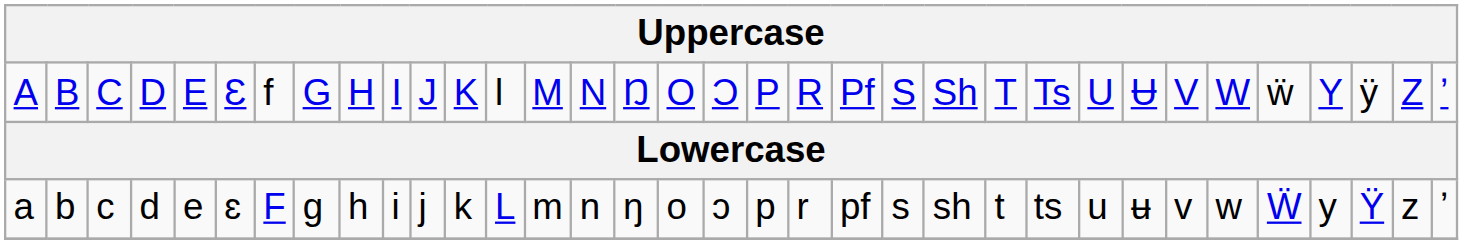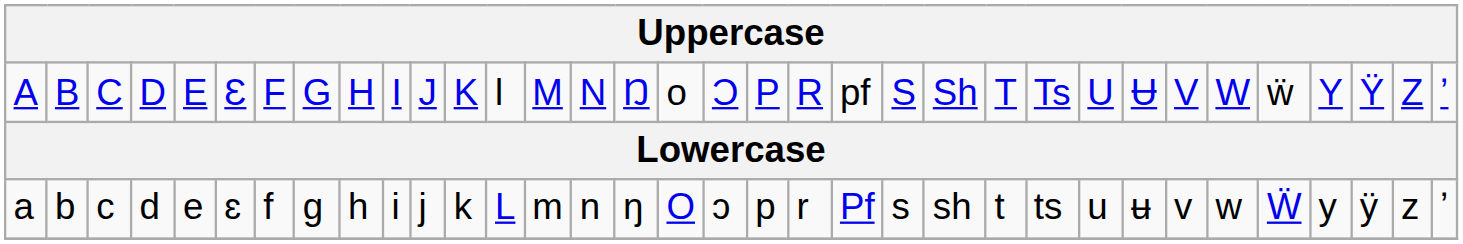A | column 7: f -> F
A | column 17: O -> o
A | column 21: Pf -> pf
A | column 32: ÿ -> Ÿ
a | column 7: F -> f
a | column 17: o -> O
a | column 21: pf -> Pf
a | column 32: Ÿ -> ÿ
